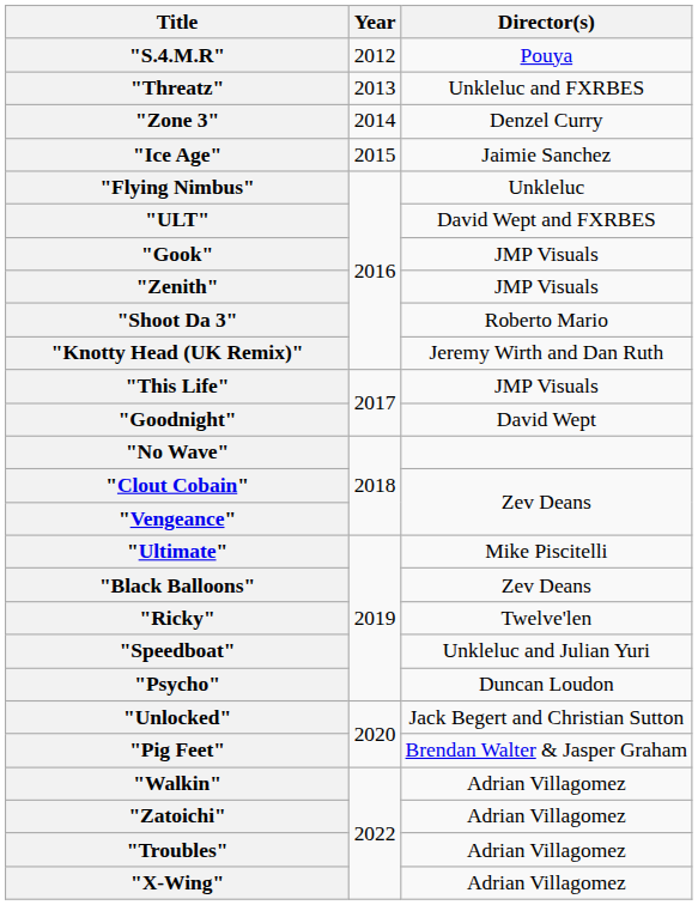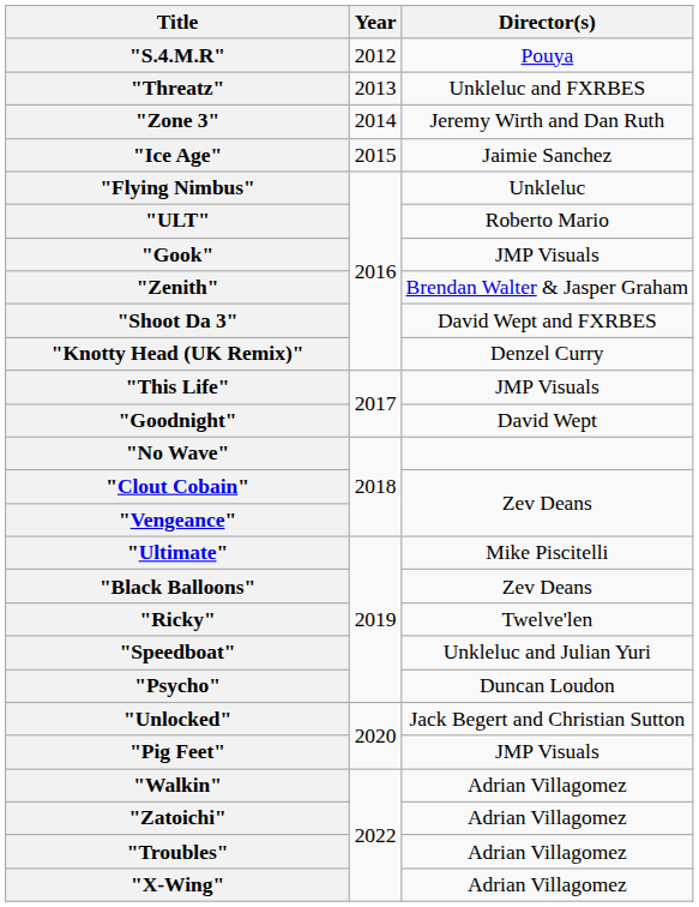"Zone 3" | Director(s): Denzel Curry -> Jeremy Wirth and Dan Ruth
"ULT" | Director(s): David Wept and FXRBES -> Roberto Mario
"Zenith" | Director(s): JMP Visuals -> Brendan Walter & Jasper Graham
"Shoot Da 3" | Director(s): Roberto Mario -> David Wept and FXRBES
"Knotty Head (UK Remix)" | Director(s): Jeremy Wirth and Dan Ruth -> Denzel Curry
"Pig Feet" | Director(s): Brendan Walter & Jasper Graham -> JMP Visuals
